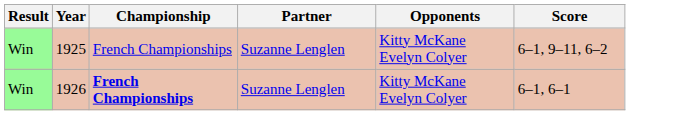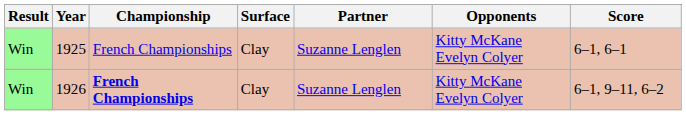+ column: Surface | Clay | Clay
1925 | Score: 6–1, 9–11, 6–2 -> 6–1, 6–1
1926 | Score: 6–1, 6–1 -> 6–1, 9–11, 6–2
